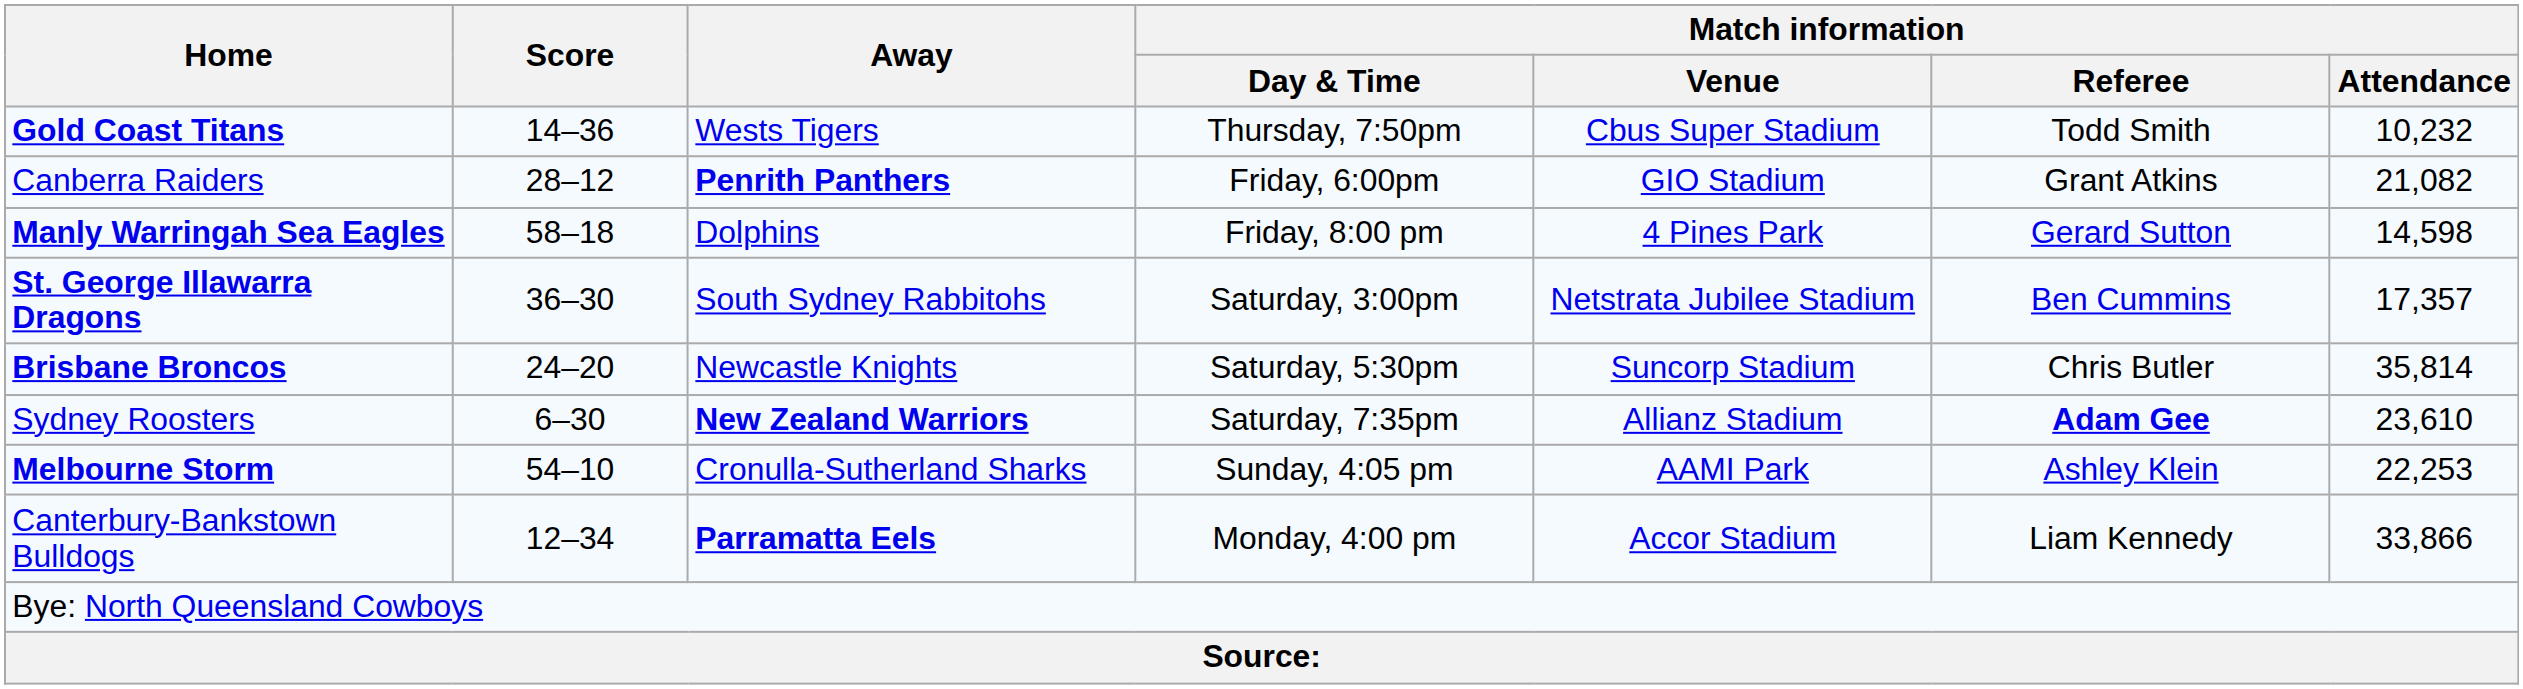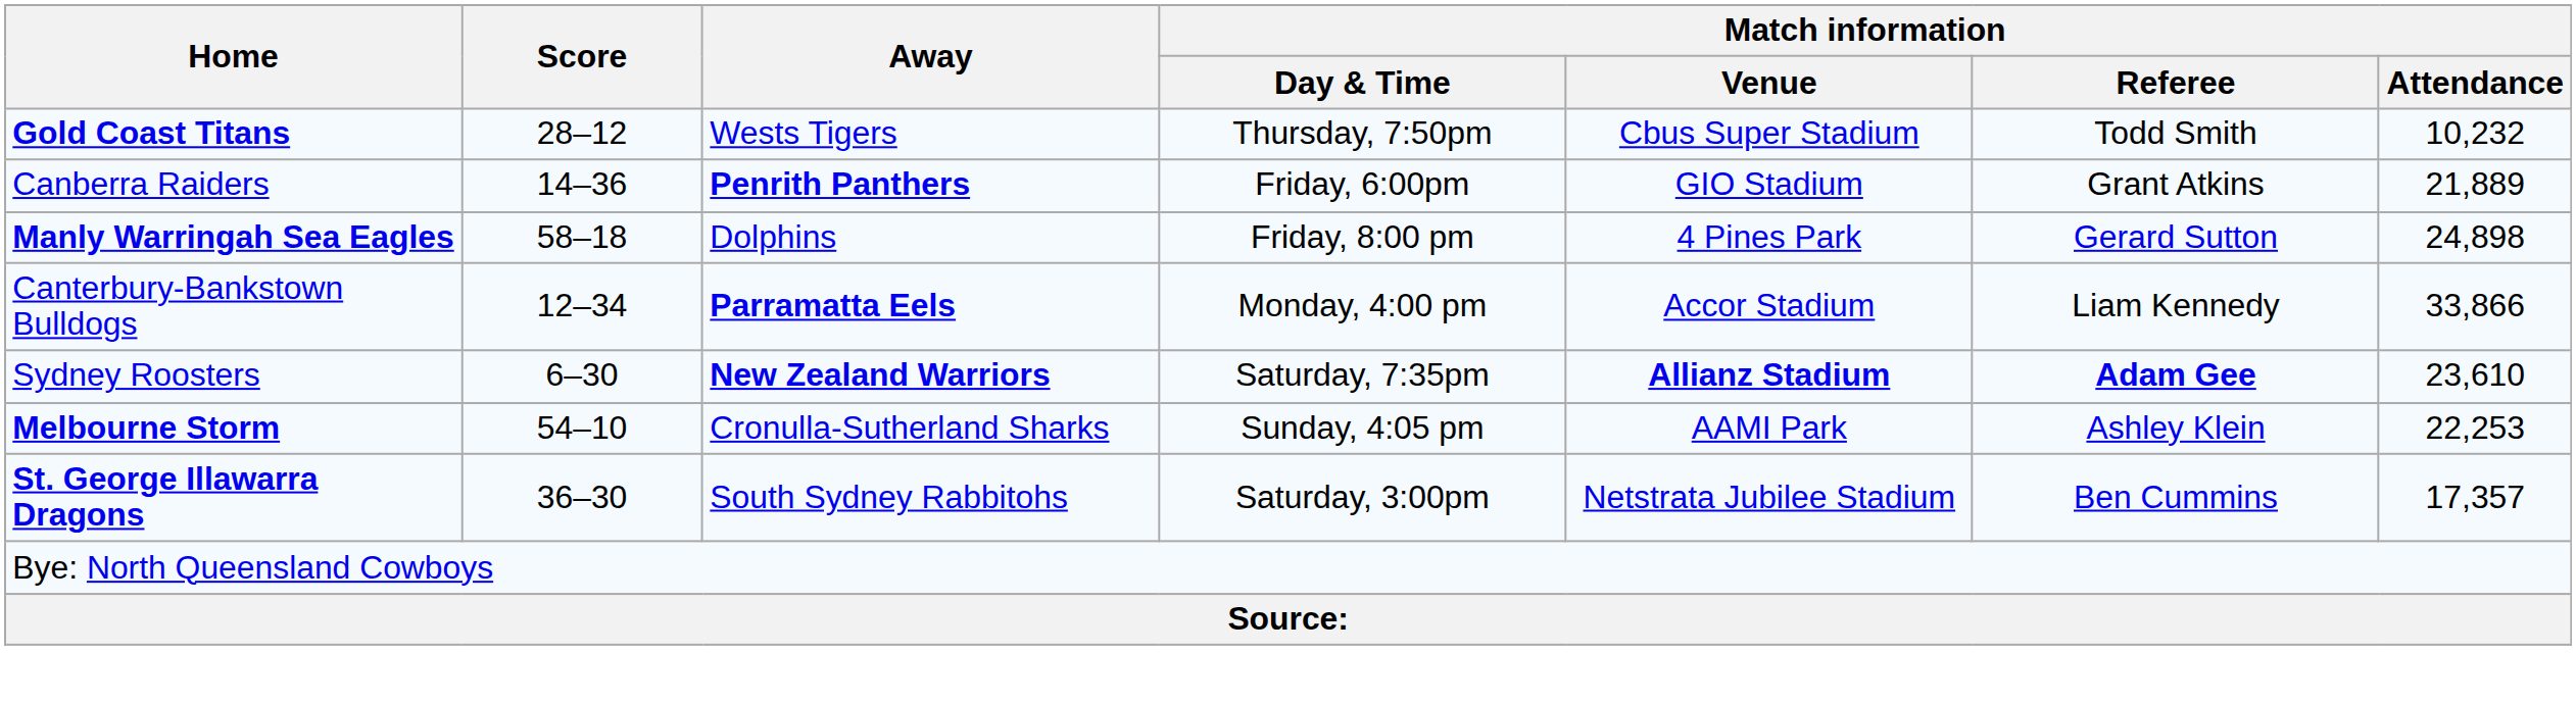Gold Coast Titans | Score: 14–36 -> 28–12
Canberra Raiders | Score: 28–12 -> 14–36
Canberra Raiders | Match information / Attendance: 21,082 -> 21,889
Manly Warringah Sea Eagles | Match information / Attendance: 14,598 -> 24,898
rows swapped: St. George Illawarra Dragons <-> Canterbury-Bankstown Bulldogs
- row: Brisbane Broncos | 24–20 | Newcastle Knights | Saturday, 5:30pm | Suncorp Stadium | Chris Butler | 35,814
Sydney Roosters | Match information / Venue: normal -> bold
